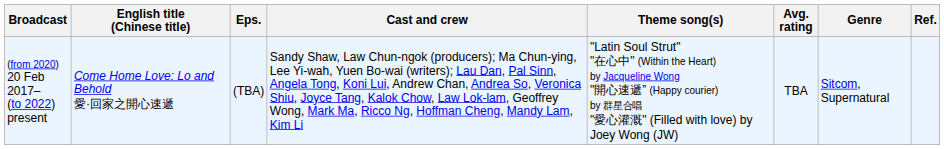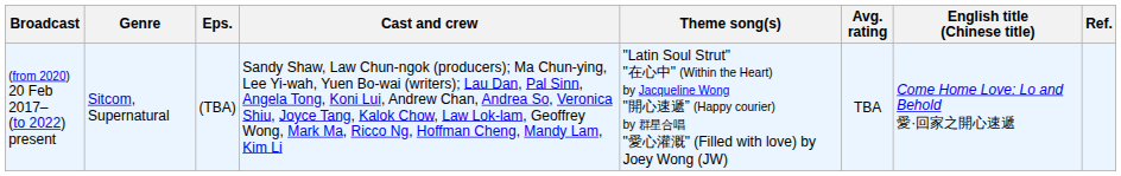columns swapped: English title (Chinese title) <-> Genre
